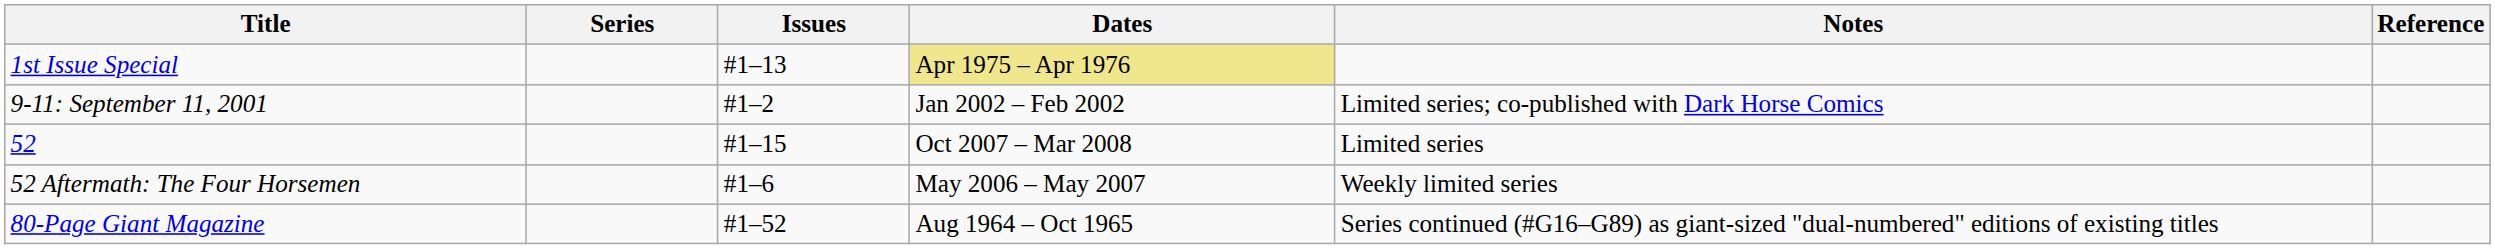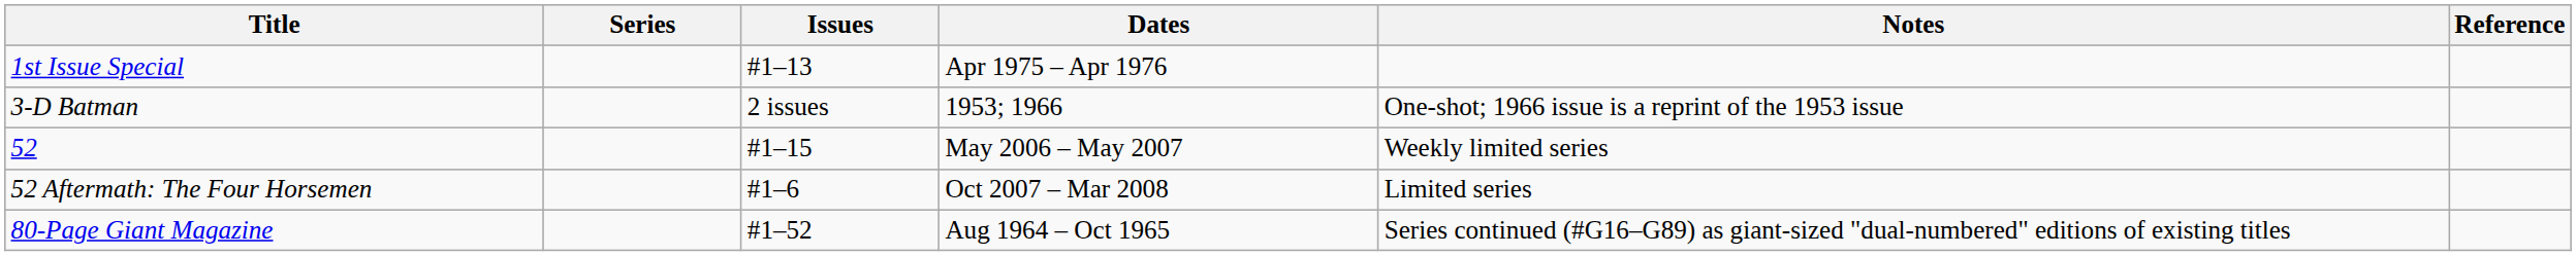1st Issue Special | Dates: khaki background -> no background
+ row: 3-D Batman | 2 issues | 1953; 1966 | One-shot; 1966 issue is a reprint of the 1953 issue
- row: 9-11: September 11, 2001 | #1–2 | Jan 2002 – Feb 2002 | Limited series; co-published with Dark Horse Comics
52 | Dates: Oct 2007 – Mar 2008 -> May 2006 – May 2007
52 | Notes: Limited series -> Weekly limited series
52 Aftermath: The Four Horsemen | Dates: May 2006 – May 2007 -> Oct 2007 – Mar 2008
52 Aftermath: The Four Horsemen | Notes: Weekly limited series -> Limited series
